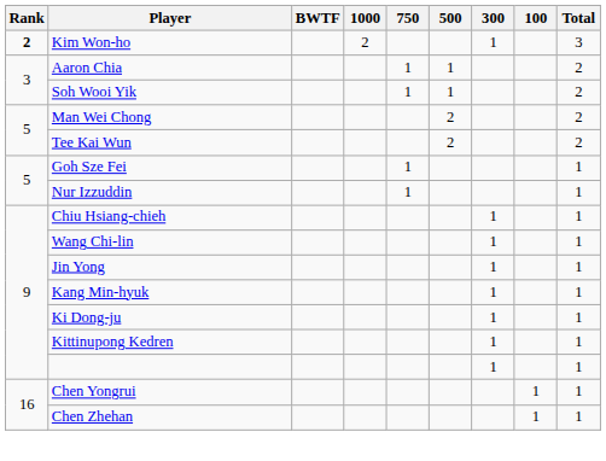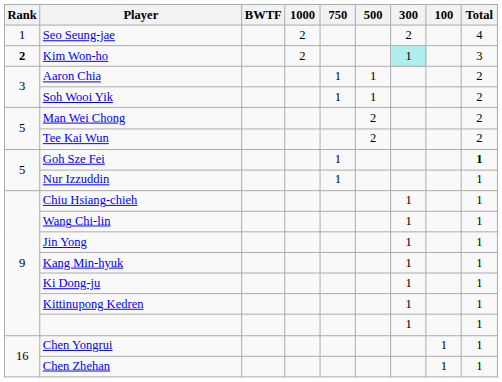+ row: 1 | Seo Seung-jae | 2 | 2 | 4
Kim Won-ho | 300: no background -> paleturquoise background
Goh Sze Fei | Total: normal -> bold
